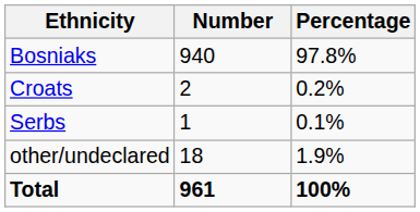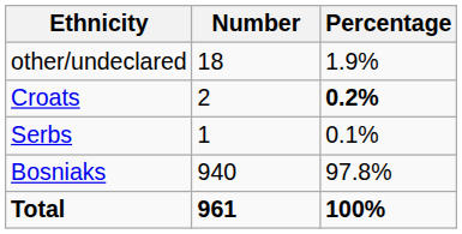rows swapped: Bosniaks <-> other/undeclared
Croats | Percentage: normal -> bold
